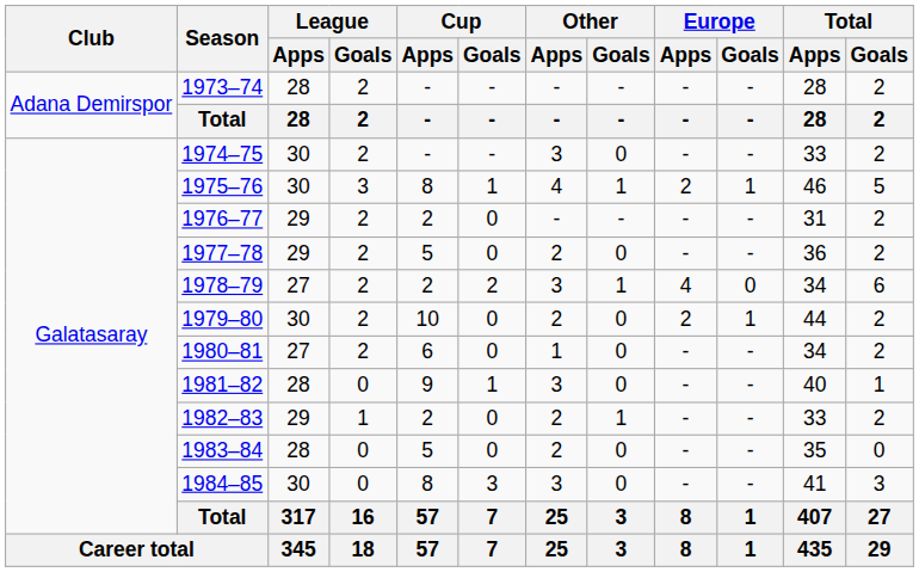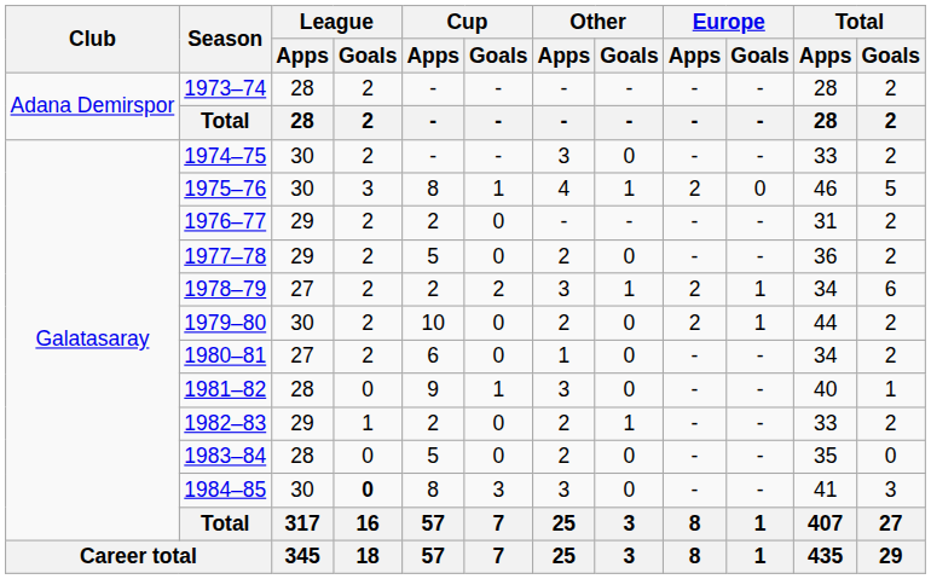1975–76 | Europe / Goals: 1 -> 0
1978–79 | Europe / Apps: 4 -> 2
1978–79 | Europe / Goals: 0 -> 1
1984–85 | League / Goals: normal -> bold
